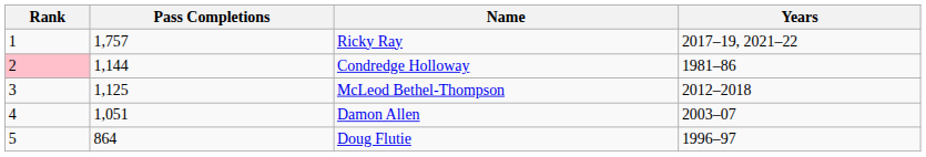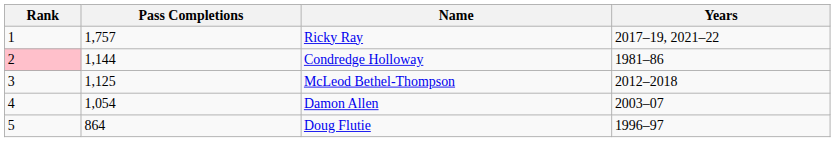Damon Allen | Pass Completions: 1,051 -> 1,054
